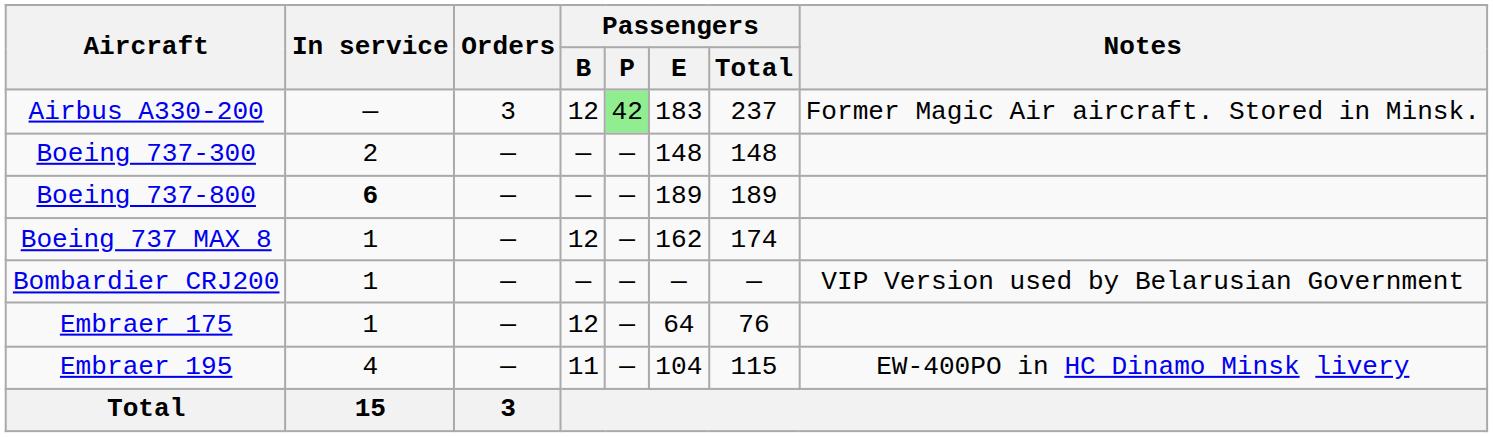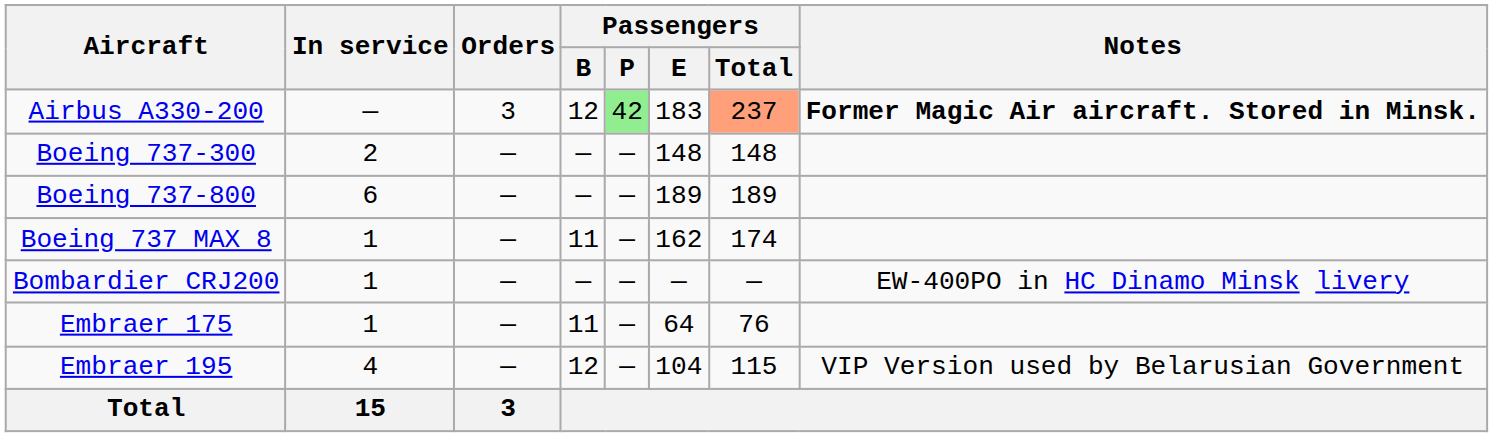Airbus A330-200 | Passengers / Total: no background -> lightsalmon background
Airbus A330-200 | Notes: normal -> bold
Boeing 737-800 | In service: bold -> normal
Boeing 737 MAX 8 | Passengers / B: 12 -> 11
Bombardier CRJ200 | Notes: VIP Version used by Belarusian Government -> EW-400PO in HC Dinamo Minsk livery
Embraer 175 | Passengers / B: 12 -> 11
Embraer 195 | Passengers / B: 11 -> 12
Embraer 195 | Notes: EW-400PO in HC Dinamo Minsk livery -> VIP Version used by Belarusian Government
